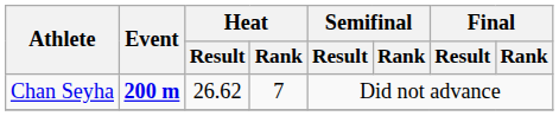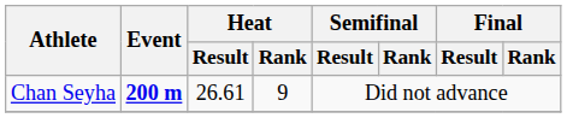Chan Seyha | Heat / Result: 26.62 -> 26.61
Chan Seyha | Heat / Rank: 7 -> 9
